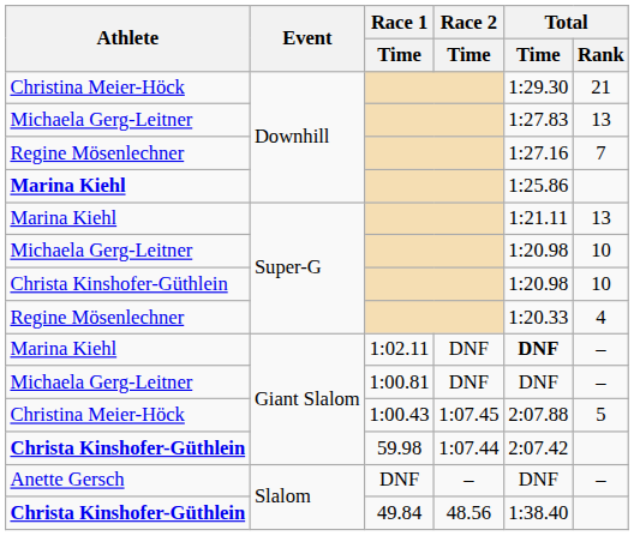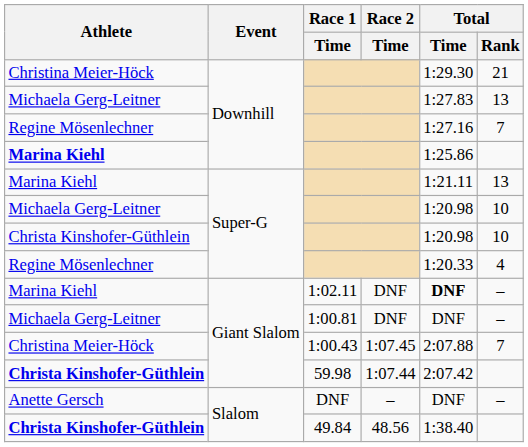1:00.43 | Total / Rank: 5 -> 7
